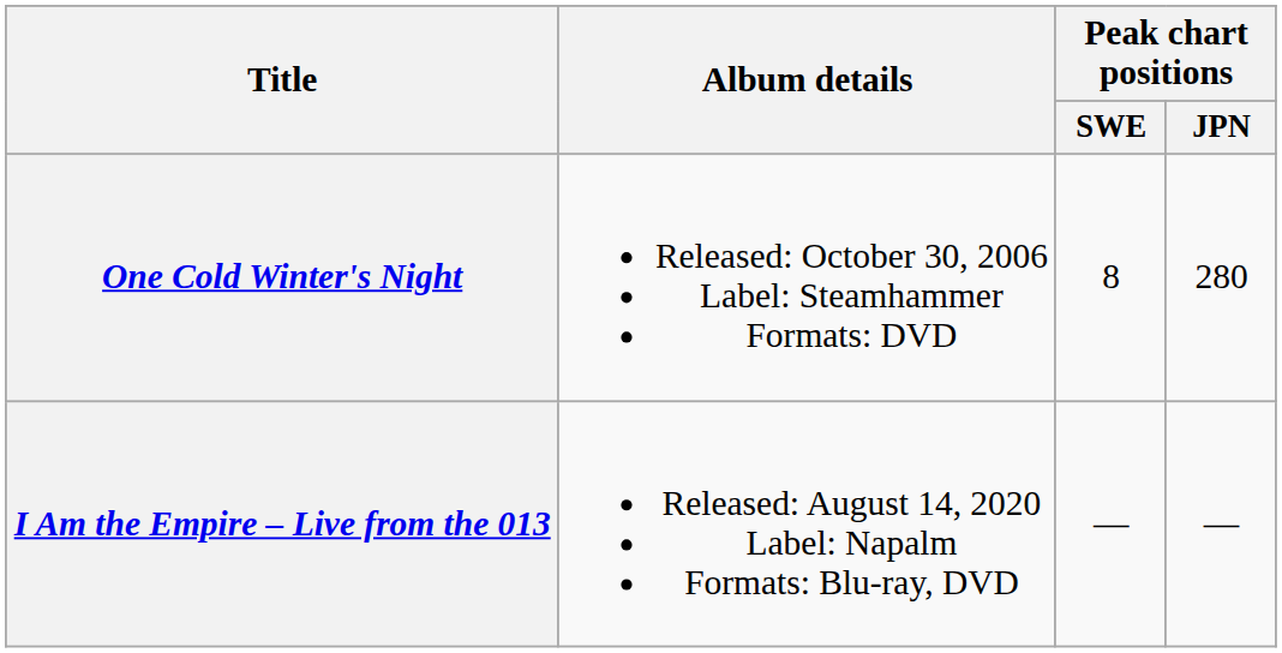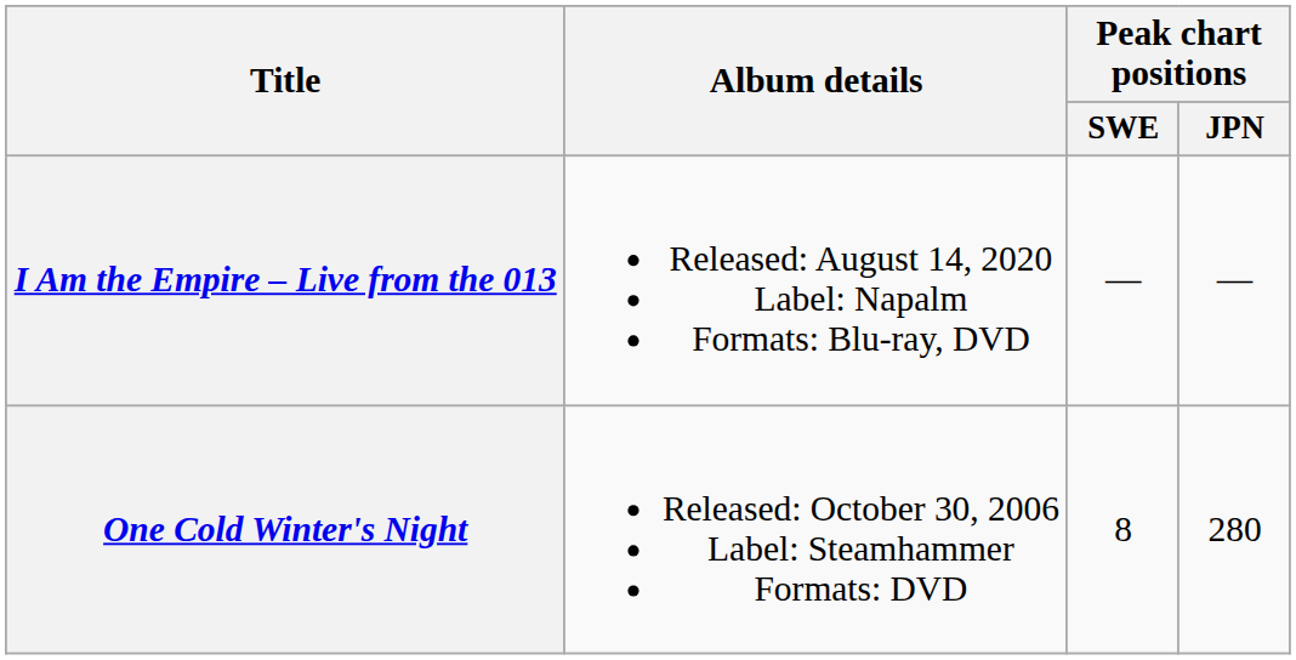rows swapped: One Cold Winter's Night <-> I Am the Empire – Live from the 013
